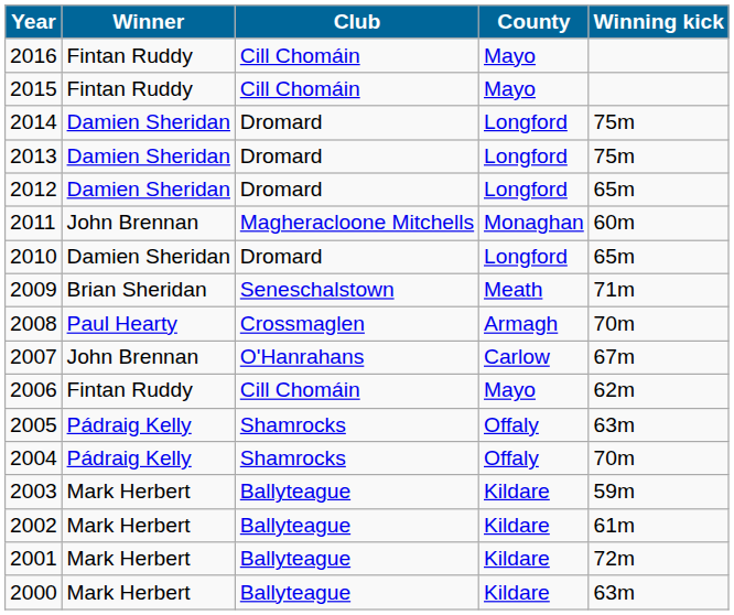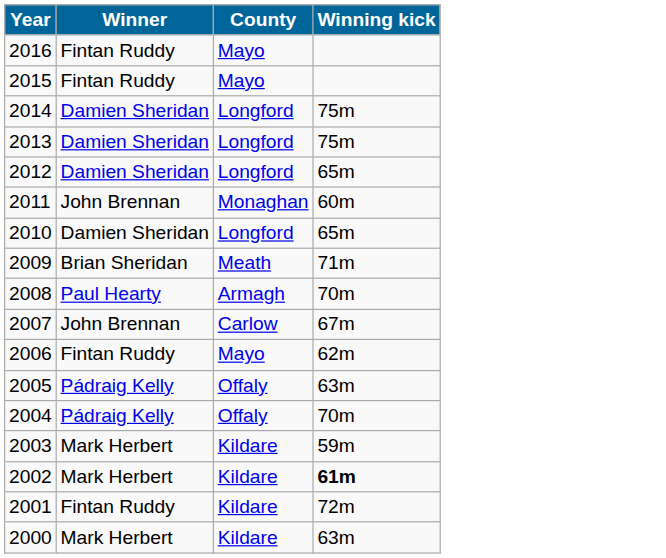- column: Club | Cill Chomáin | Cill Chomáin | Dromard | Dromard | Dromard | Magheracloone Mitchells | Dromard | Seneschalstown | Crossmaglen | O'Hanrahans | Cill Chomáin | Shamrocks | Shamrocks | Ballyteague | Ballyteague | Ballyteague | Ballyteague
2002 | Winning kick: normal -> bold
2001 | Winner: Mark Herbert -> Fintan Ruddy
